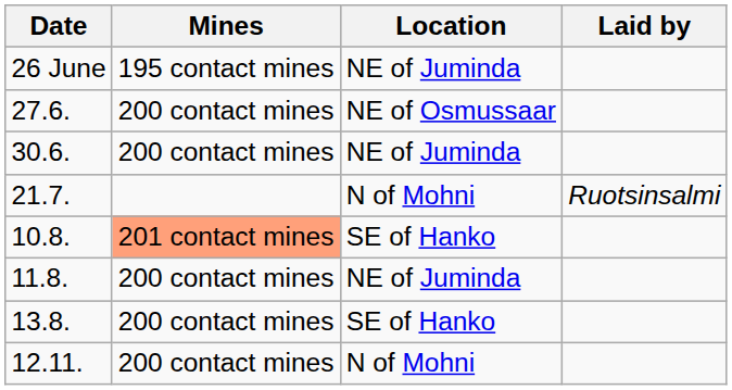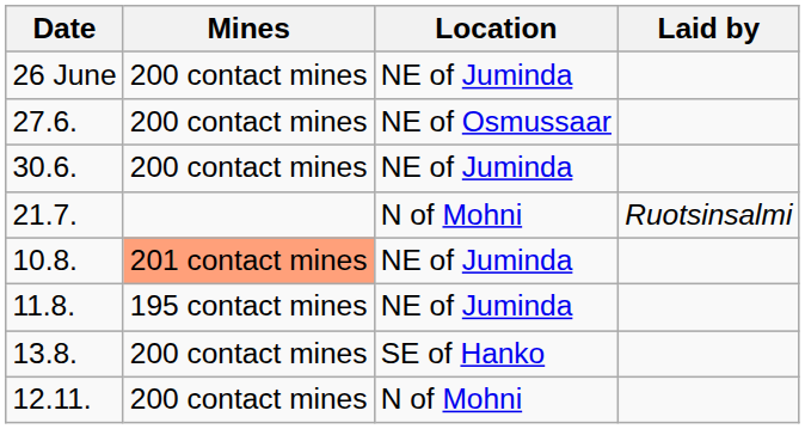26 June | Mines: 195 contact mines -> 200 contact mines
10.8. | Location: SE of Hanko -> NE of Juminda
11.8. | Mines: 200 contact mines -> 195 contact mines
